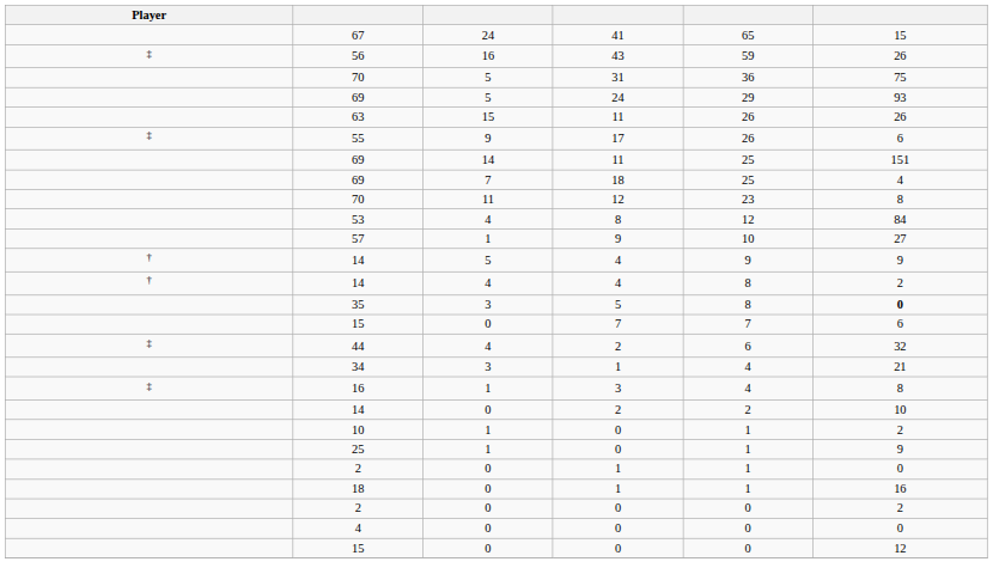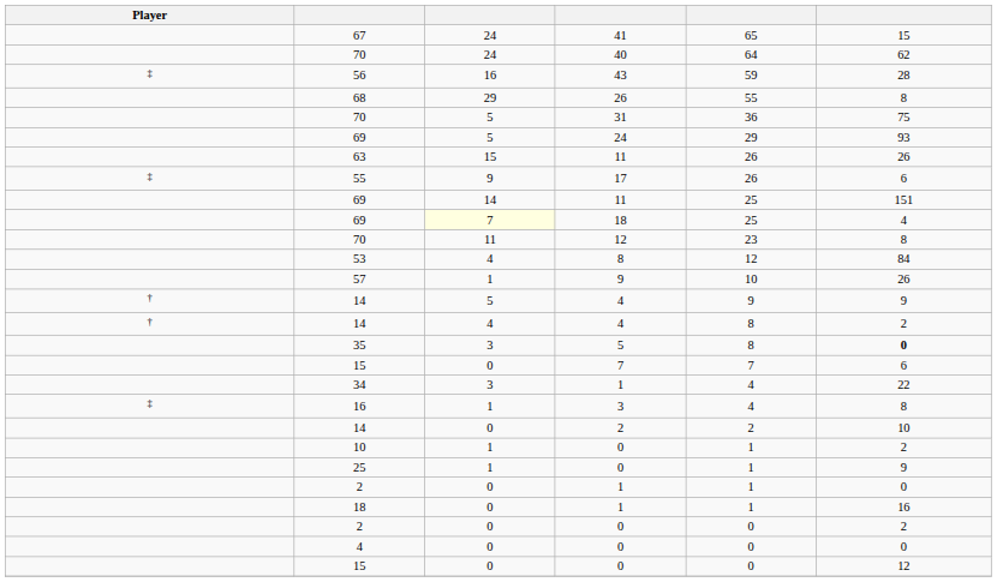+ row: 70 | 24 | 40 | 64 | 62
56 | column 6: 26 -> 28
+ row: 68 | 29 | 26 | 55 | 8
69 / 18 | column 3: no background -> lightyellow background
57 | column 6: 27 -> 26
- row: ‡ | 44 | 4 | 2 | 6 | 32
34 | column 6: 21 -> 22
